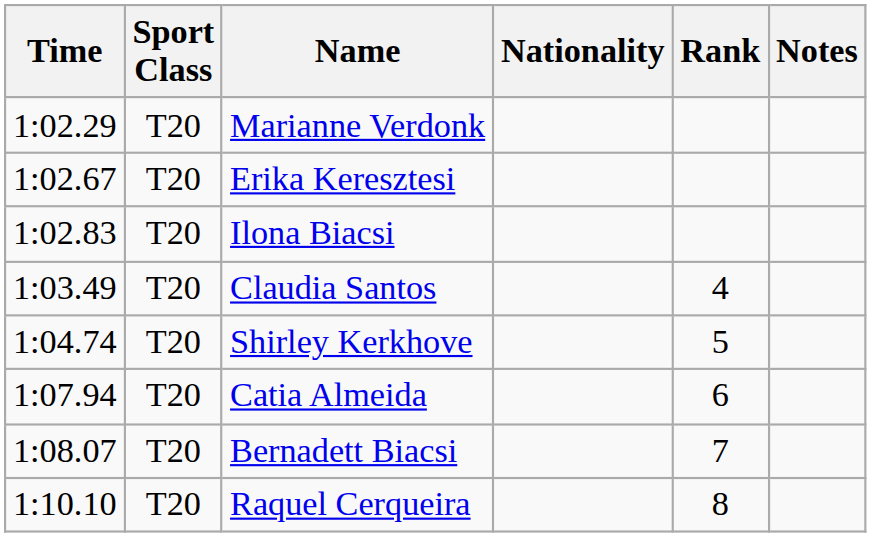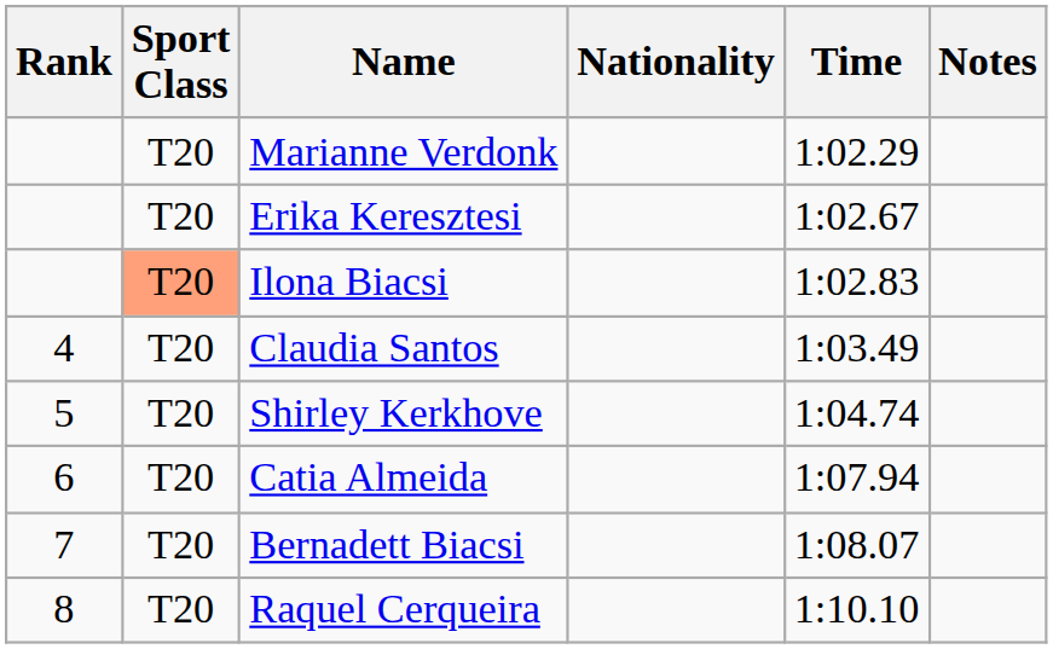columns swapped: Rank <-> Time
Ilona Biacsi | Sport Class: no background -> lightsalmon background
